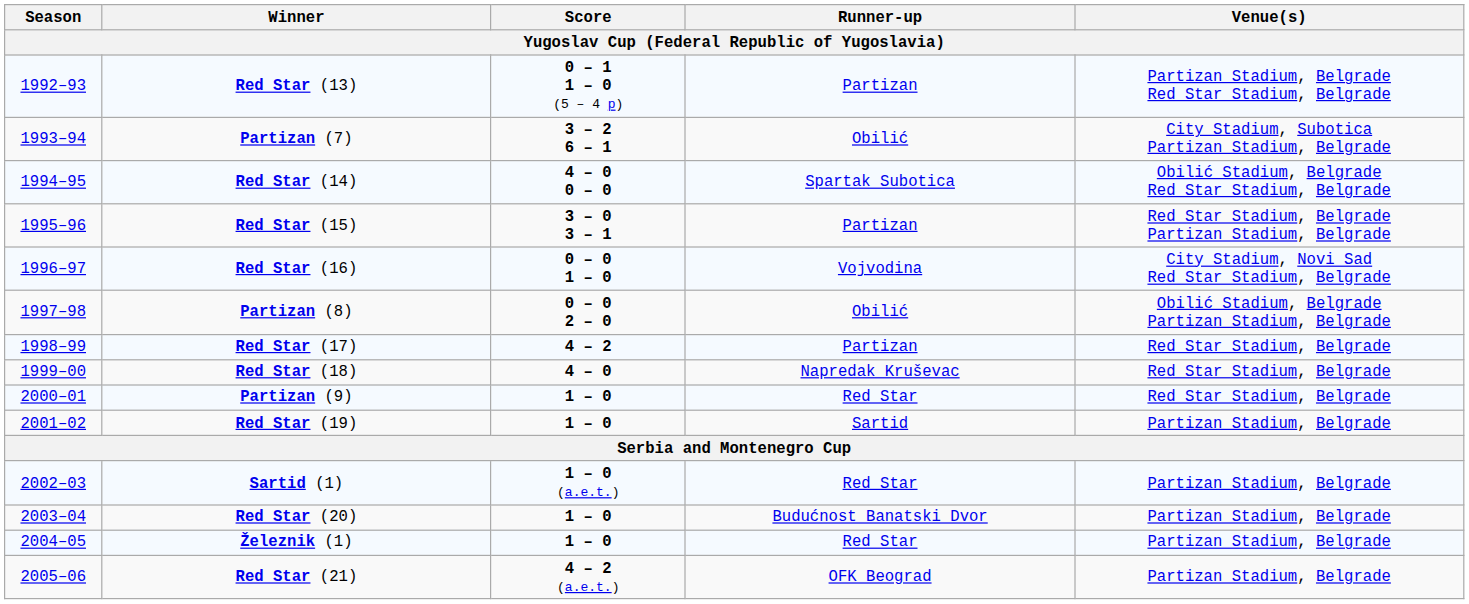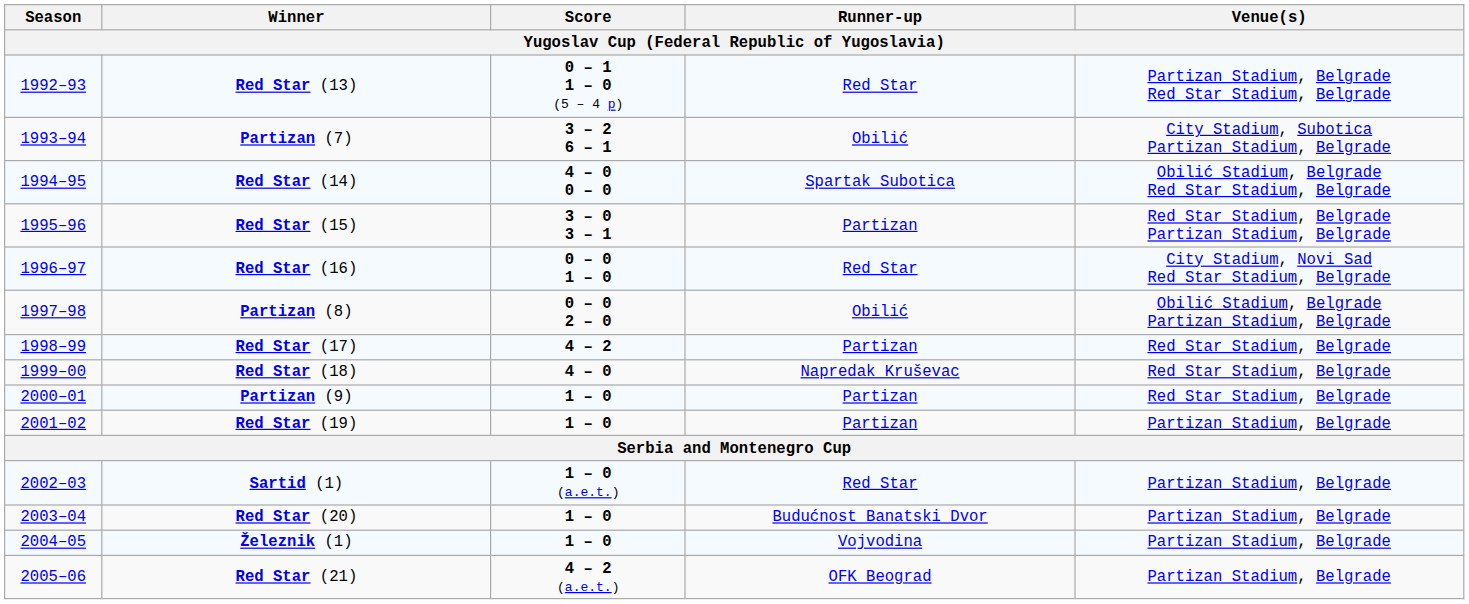Red Star (13) | Runner-up: Partizan -> Red Star
Red Star (16) | Runner-up: Vojvodina -> Red Star
Partizan (9) | Runner-up: Red Star -> Partizan
Red Star (19) | Runner-up: Sartid -> Partizan
Železnik (1) | Runner-up: Red Star -> Vojvodina
